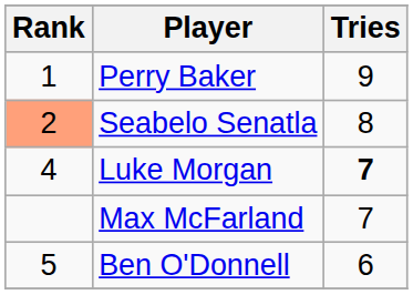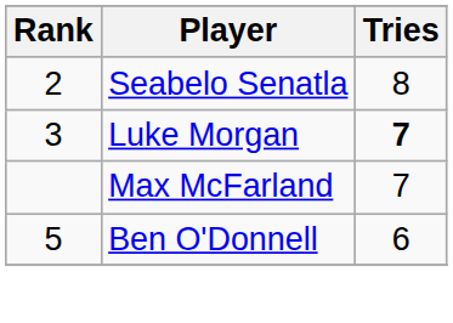- row: 1 | Perry Baker | 9
Seabelo Senatla | Rank: lightsalmon background -> no background
Luke Morgan | Rank: 4 -> 3
